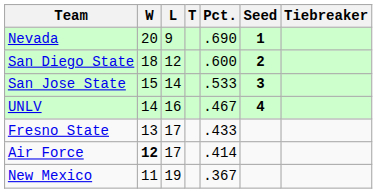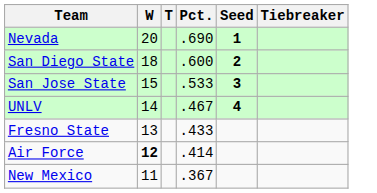- column: L | 9 | 12 | 14 | 16 | 17 | 17 | 19
